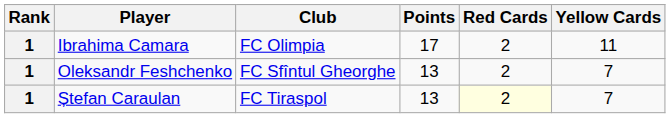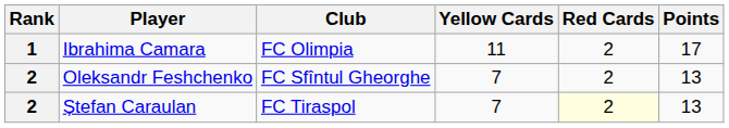columns swapped: Yellow Cards <-> Points
Oleksandr Feshchenko | Rank: 1 -> 2
Ștefan Caraulan | Rank: 1 -> 2
